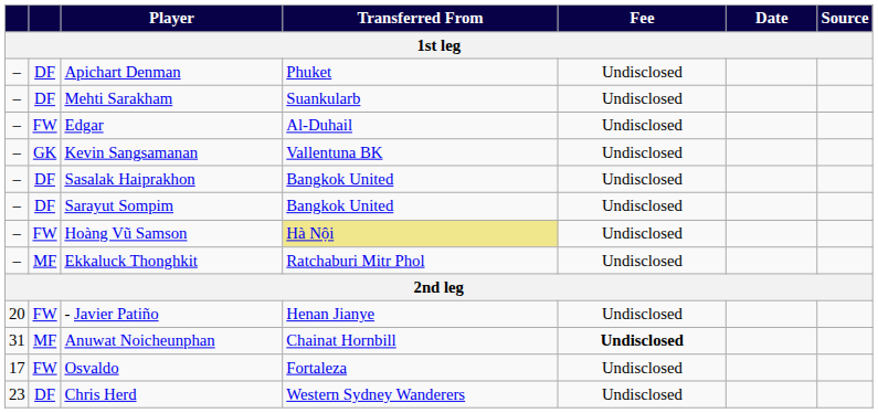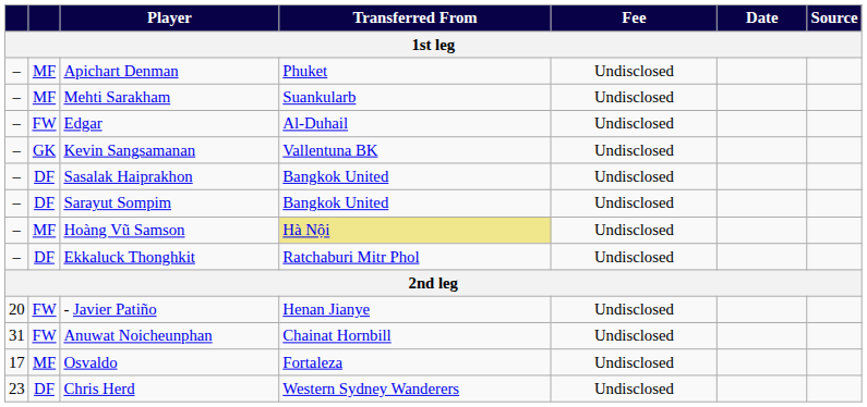Apichart Denman | column 2: DF -> MF
Mehti Sarakham | column 2: DF -> MF
Hoàng Vũ Samson | column 2: FW -> MF
Ekkaluck Thonghkit | column 2: MF -> DF
Anuwat Noicheunphan | column 2: MF -> FW
Anuwat Noicheunphan | Fee: bold -> normal
Osvaldo | column 2: FW -> MF
